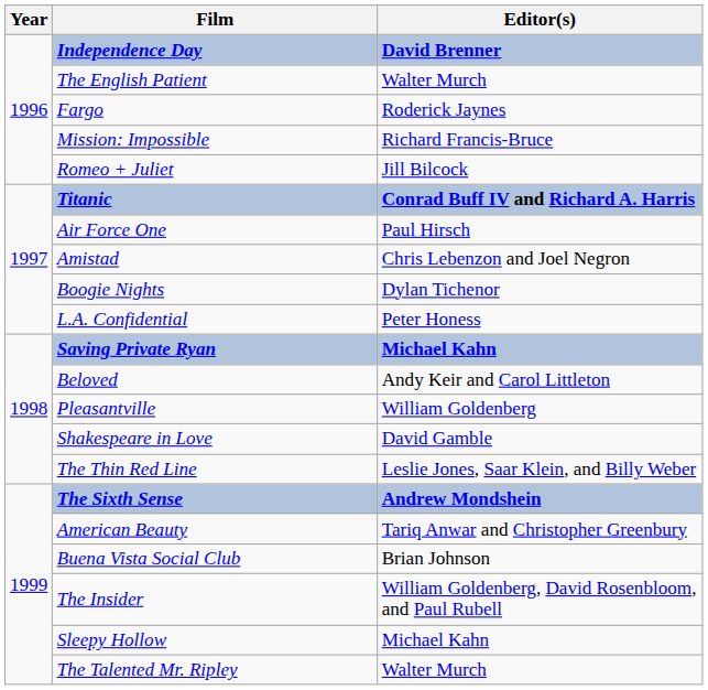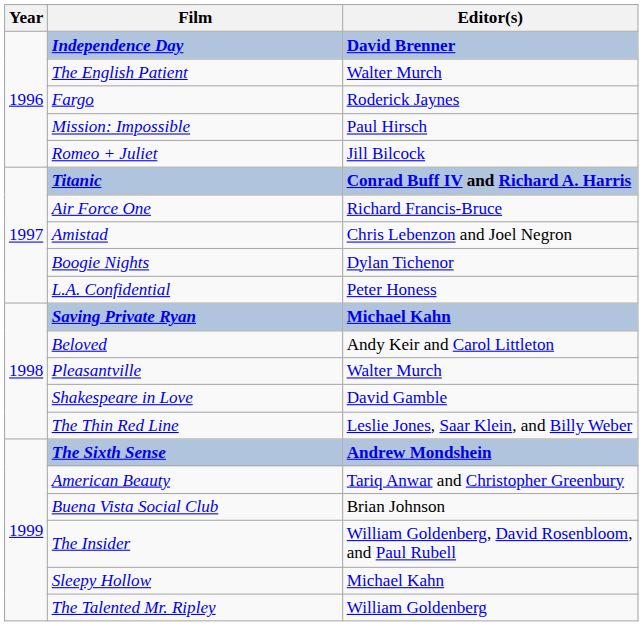Mission: Impossible | Editor(s): Richard Francis-Bruce -> Paul Hirsch
Air Force One | Editor(s): Paul Hirsch -> Richard Francis-Bruce
Pleasantville | Editor(s): William Goldenberg -> Walter Murch
The Talented Mr. Ripley | Editor(s): Walter Murch -> William Goldenberg
